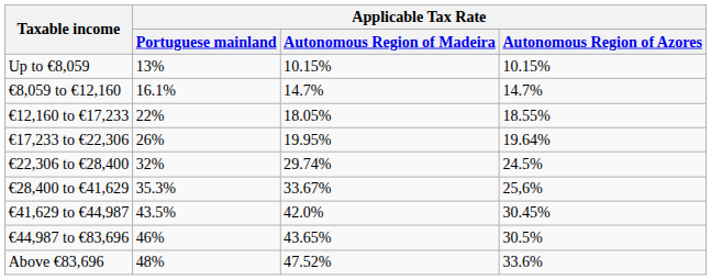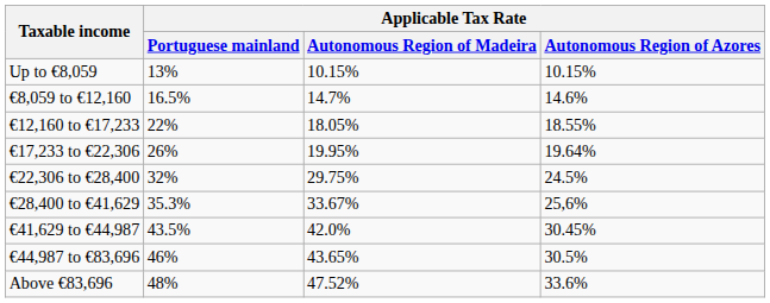€8,059 to €12,160 | Applicable Tax Rate / Portuguese mainland: 16.1% -> 16.5%
€8,059 to €12,160 | Applicable Tax Rate / Autonomous Region of Azores: 14.7% -> 14.6%
€22,306 to €28,400 | Applicable Tax Rate / Autonomous Region of Madeira: 29.74% -> 29.75%
